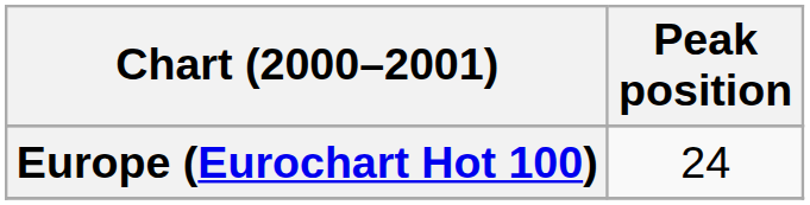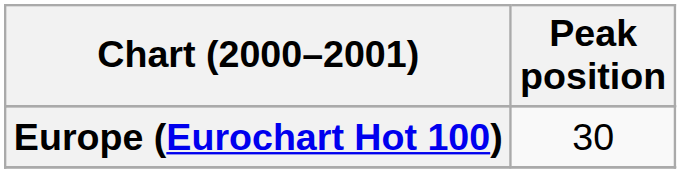Europe (Eurochart Hot 100) | Peak position: 24 -> 30
